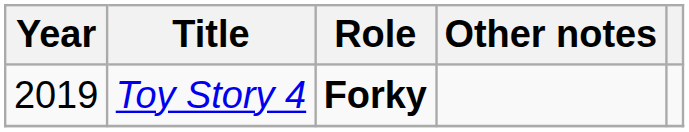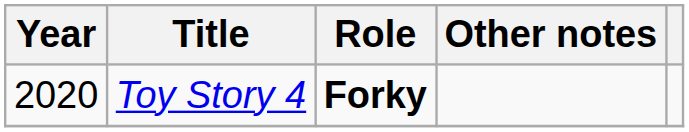Toy Story 4 | Year: 2019 -> 2020
